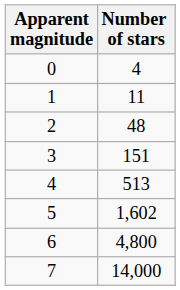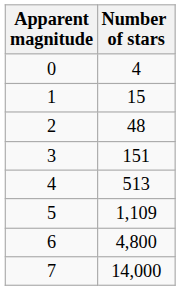1 | Number of stars: 11 -> 15
5 | Number of stars: 1,602 -> 1,109
